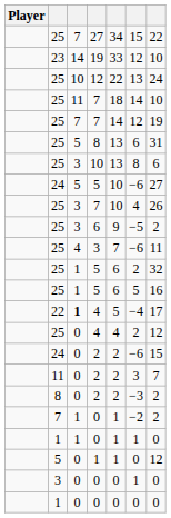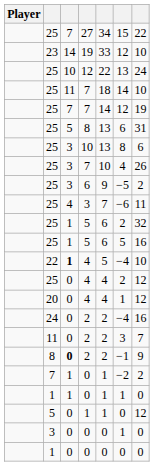- row: 24 | 5 | 5 | 10 | −6 | 27
22 / 4 | column 7: 17 -> 10
+ row: 20 | 0 | 4 | 4 | 1 | 12
24 / 2 | column 6: −6 -> −4
24 / 2 | column 7: 15 -> 16
8 / 2 | column 3: normal -> bold
8 / 2 | column 6: −3 -> −1
8 / 2 | column 7: 2 -> 9
